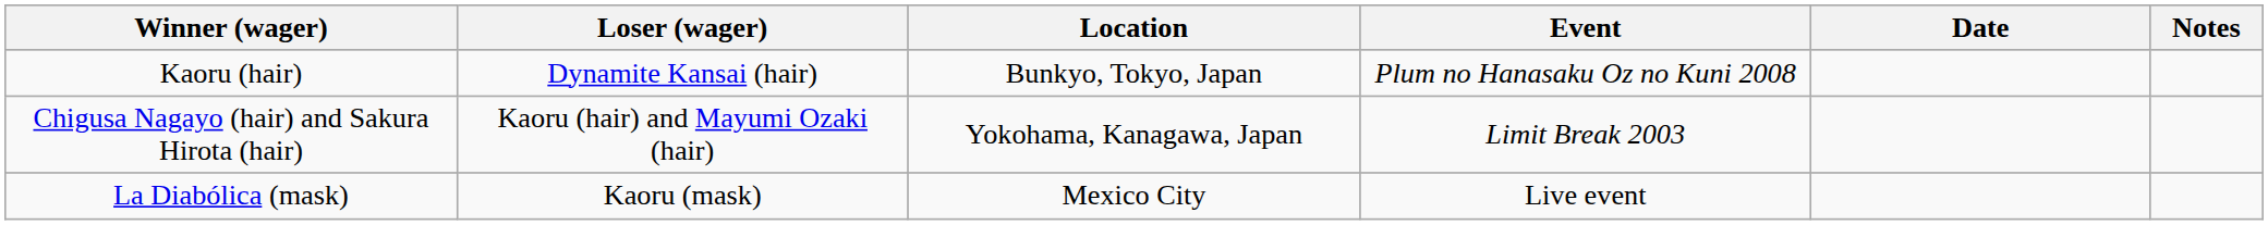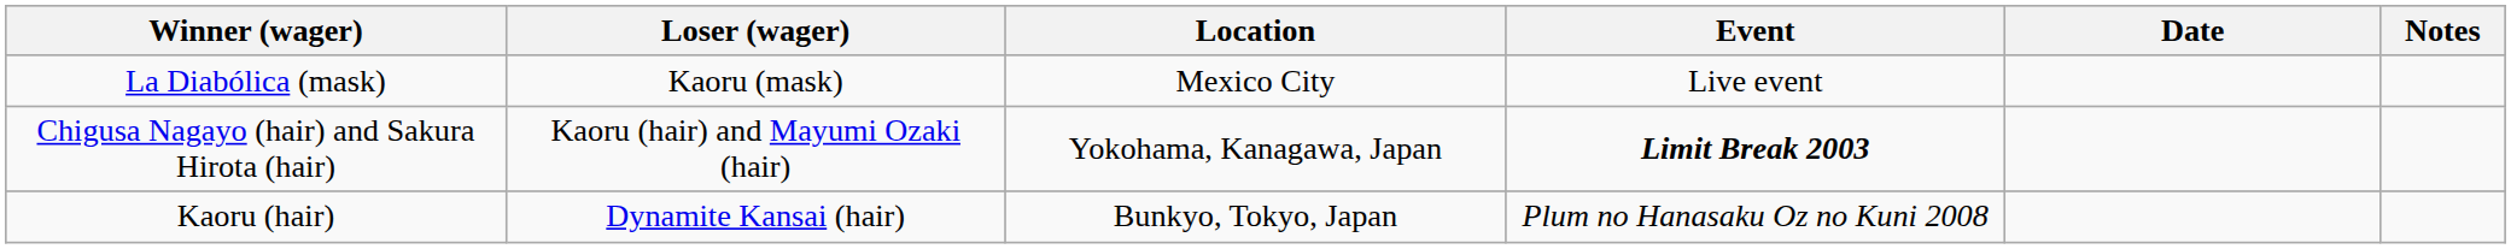rows swapped: La Diabólica (mask) <-> Kaoru (hair)
Chigusa Nagayo (hair) and Sakura Hirota (hair) | Event: normal -> bold
